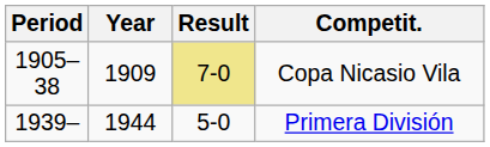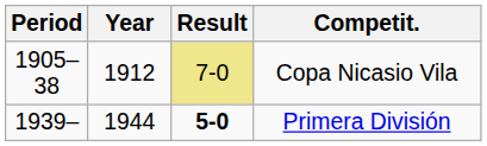Copa Nicasio Vila | Year: 1909 -> 1912
Primera División | Result: normal -> bold
